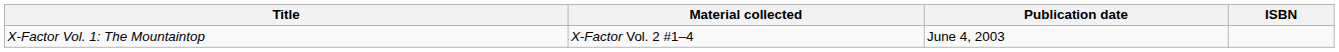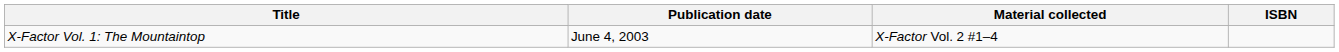columns swapped: Material collected <-> Publication date
